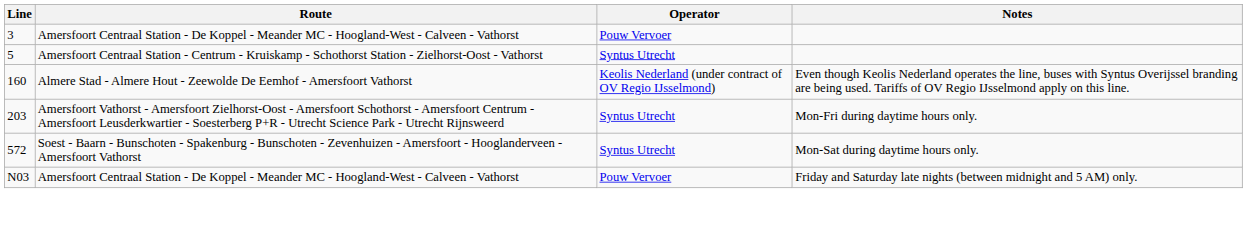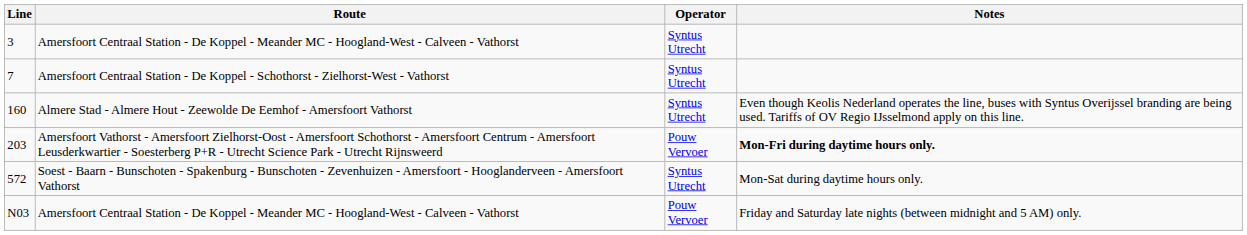3 | Operator: Pouw Vervoer -> Syntus Utrecht
- row: 5 | Amersfoort Centraal Station - Centrum - Kruiskamp - Schothorst Station - Zielhorst-Oost - Vathorst | Syntus Utrecht
+ row: 7 | Amersfoort Centraal Station - De Koppel - Schothorst - Zielhorst-West - Vathorst | Syntus Utrecht
160 | Operator: Keolis Nederland (under contract of OV Regio IJsselmond) -> Syntus Utrecht
203 | Operator: Syntus Utrecht -> Pouw Vervoer
203 | Notes: normal -> bold
